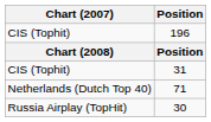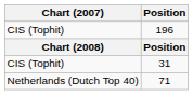- row: Russia Airplay (TopHit) | 30
